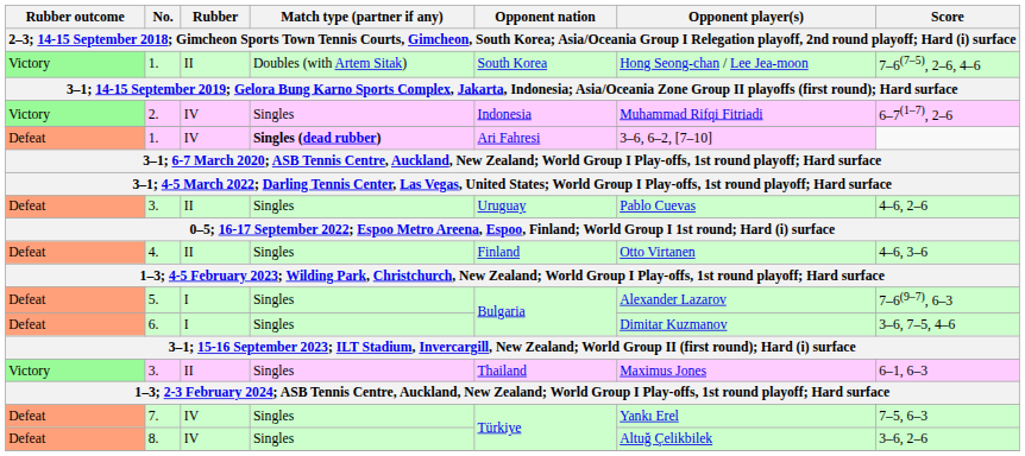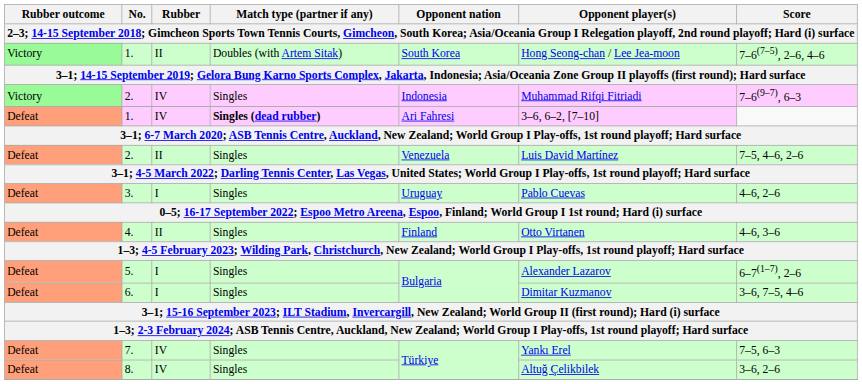Victory / 2. | Score: 6–7(1–7), 2–6 -> 7–6(9–7), 6–3
+ row: Defeat | 2. | II | Singles | Venezuela | Luis David Martínez | 7–5, 4–6, 2–6
Defeat / 3. | Rubber: II -> I
5. | Score: 7–6(9–7), 6–3 -> 6–7(1–7), 2–6
- row: Victory | 3. | II | Singles | Thailand | Maximus Jones | 6–1, 6–3
